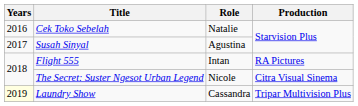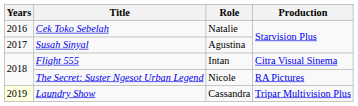Flight 555 | Production: RA Pictures -> Citra Visual Sinema
The Secret: Suster Ngesot Urban Legend | Production: Citra Visual Sinema -> RA Pictures
